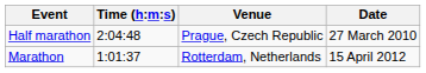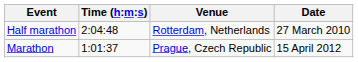Half marathon | Venue: Prague, Czech Republic -> Rotterdam, Netherlands
Marathon | Venue: Rotterdam, Netherlands -> Prague, Czech Republic
